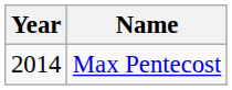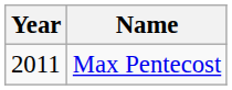Max Pentecost | Year: 2014 -> 2011
